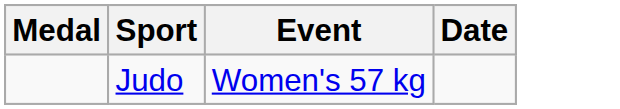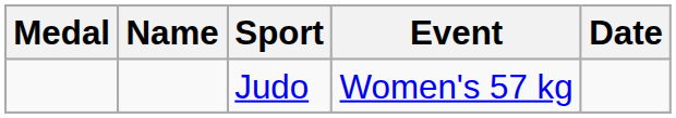+ column: Name
